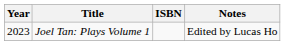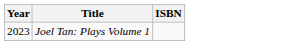- column: Notes | Edited by Lucas Ho
